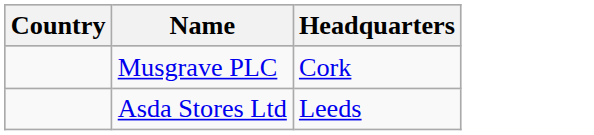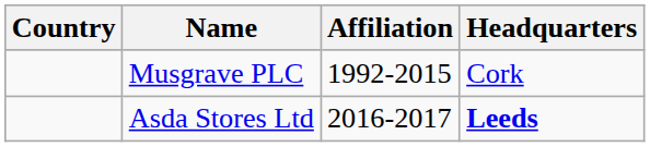+ column: Affiliation | 1992-2015 | 2016-2017
Asda Stores Ltd | Headquarters: normal -> bold
